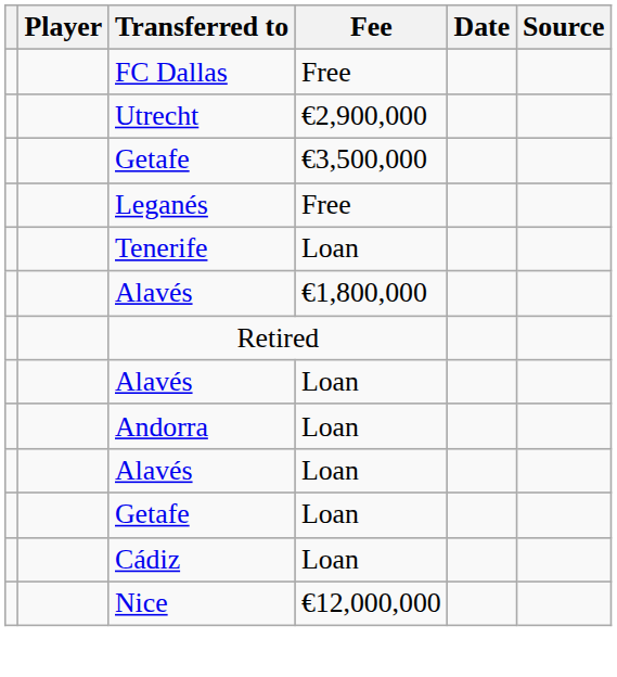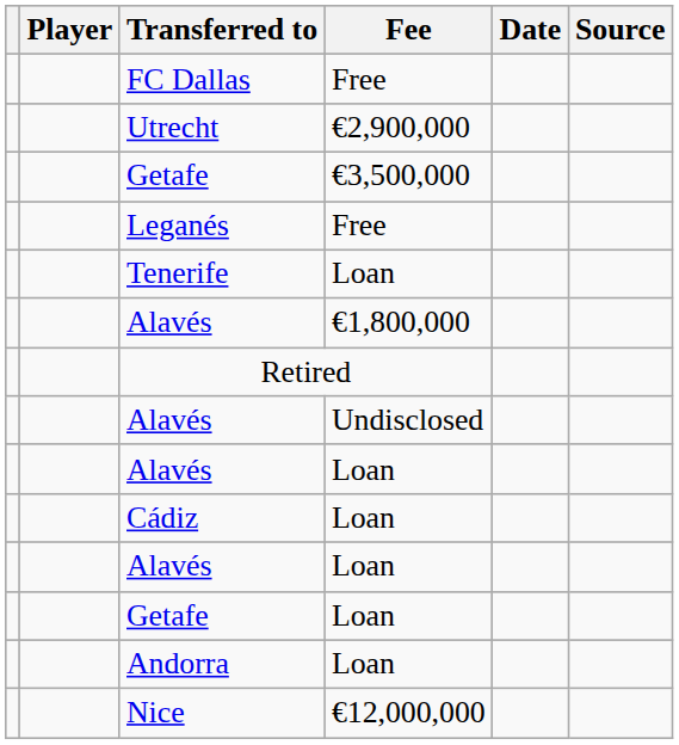+ row: Alavés | Undisclosed
rows swapped: Cádiz <-> Andorra
